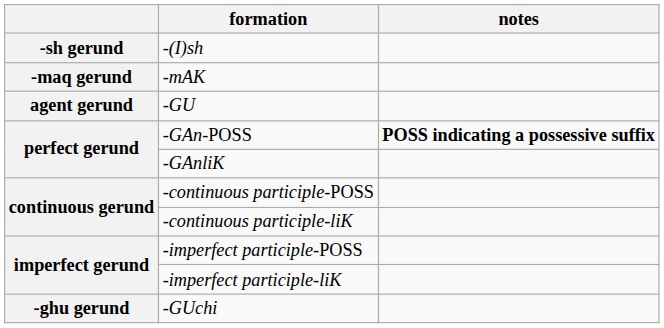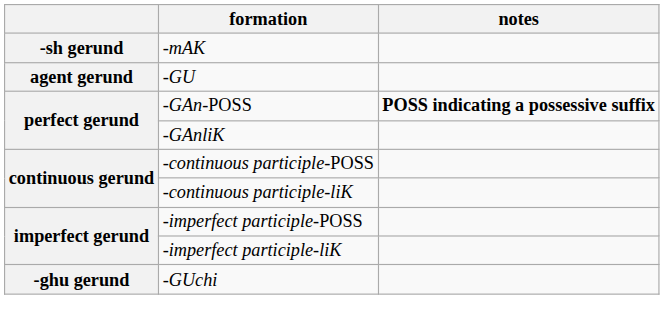- row: -sh gerund | -(I)sh
-mAK | column 1: -maq gerund -> -sh gerund
